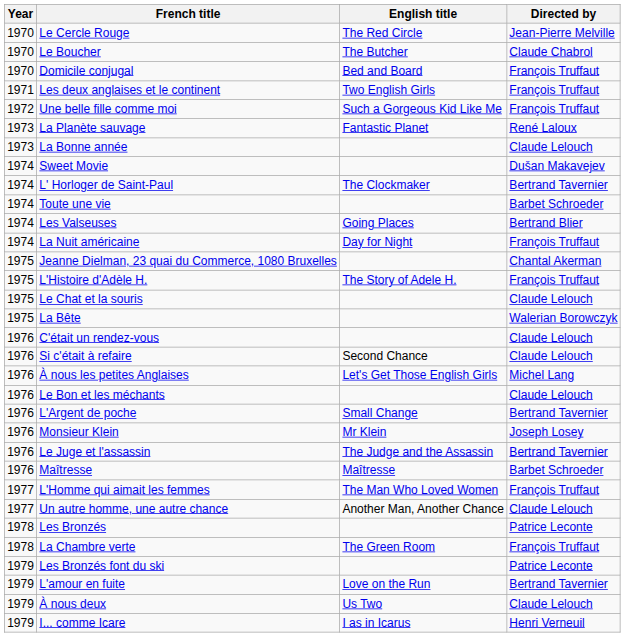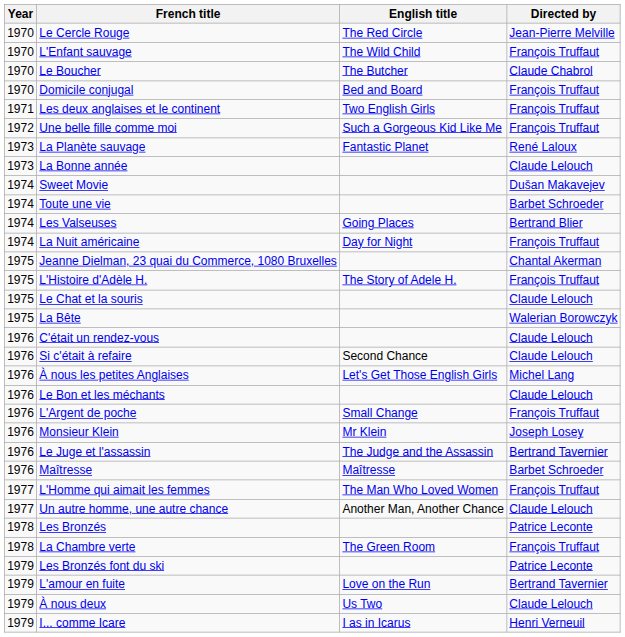+ row: 1970 | L'Enfant sauvage | The Wild Child | François Truffaut
- row: 1974 | L' Horloger de Saint-Paul | The Clockmaker | Bertrand Tavernier
L'Argent de poche | Directed by: Bertrand Tavernier -> François Truffaut
